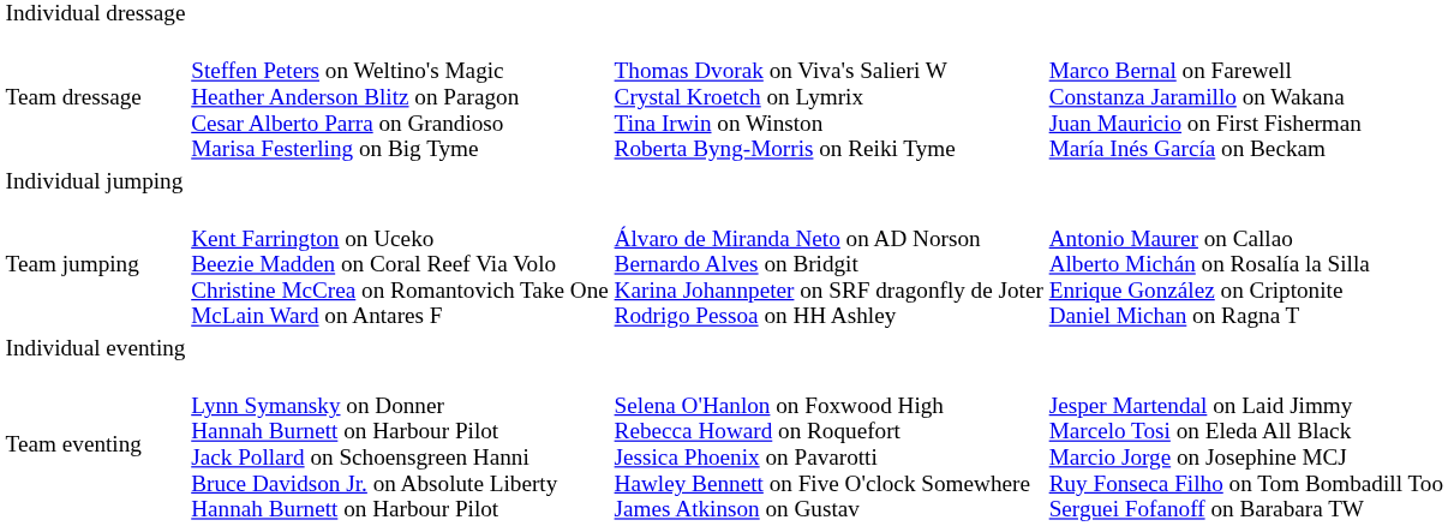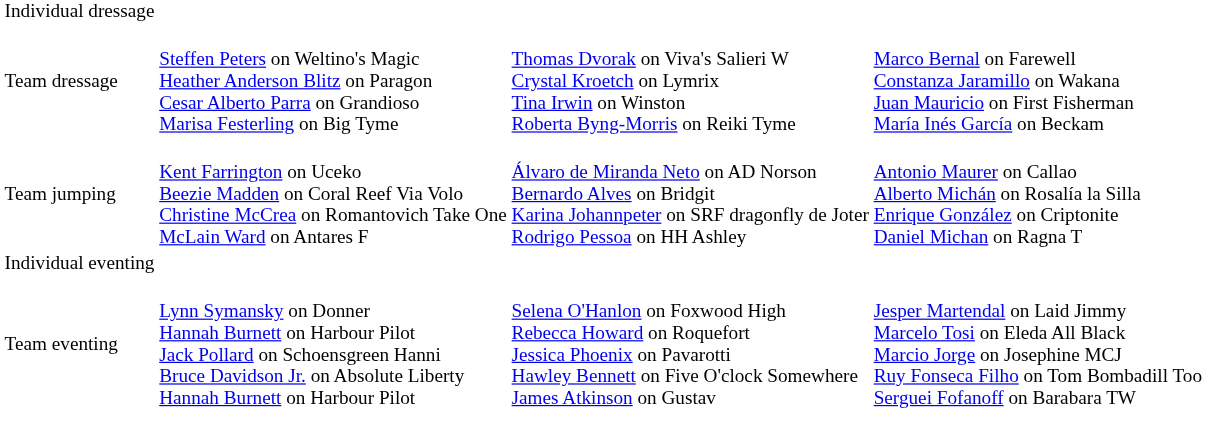- row: Individual jumping
